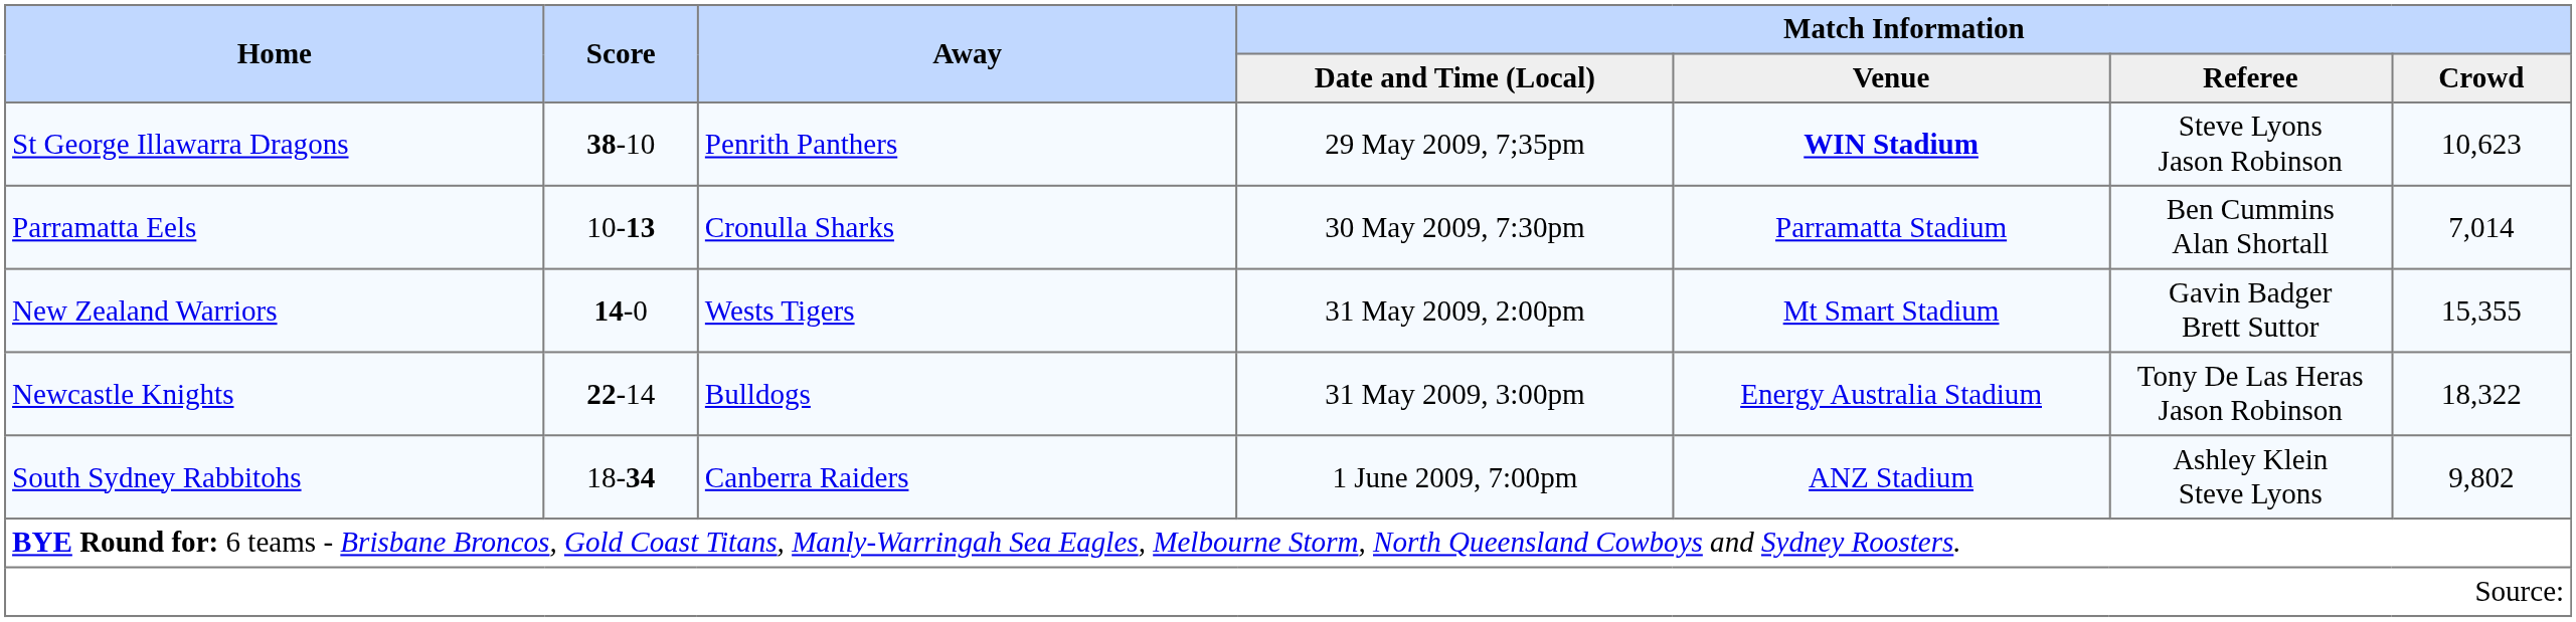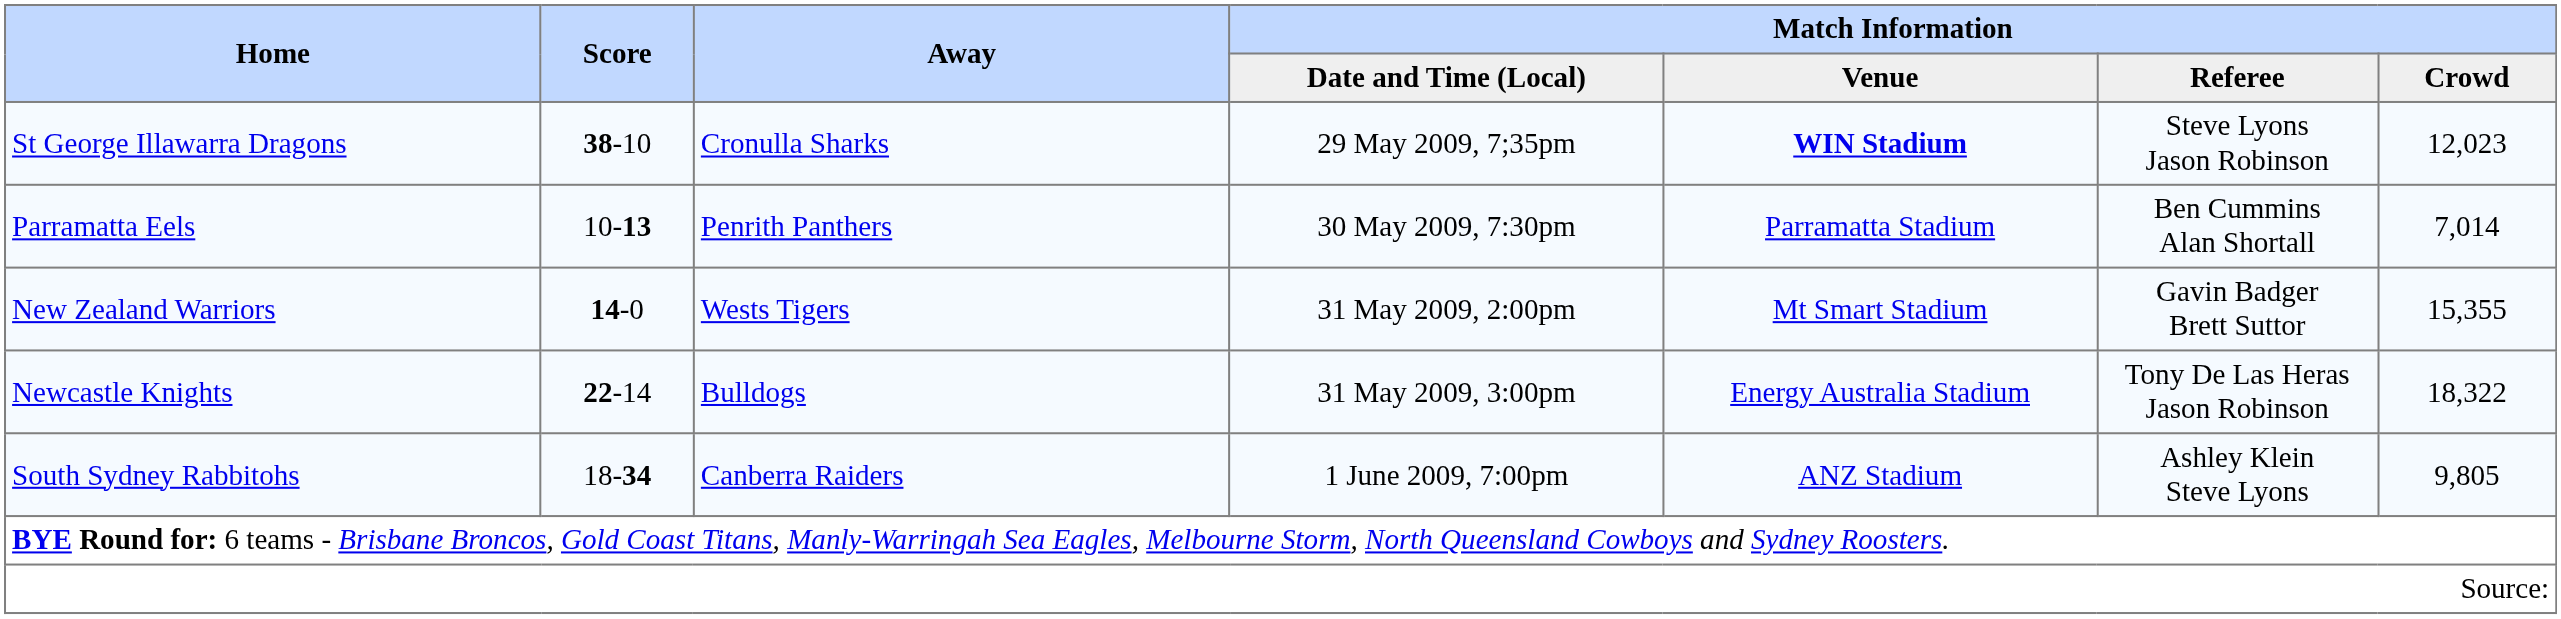St George Illawarra Dragons | Away: Penrith Panthers -> Cronulla Sharks
St George Illawarra Dragons | Match Information / Crowd: 10,623 -> 12,023
Parramatta Eels | Away: Cronulla Sharks -> Penrith Panthers
South Sydney Rabbitohs | Match Information / Crowd: 9,802 -> 9,805
